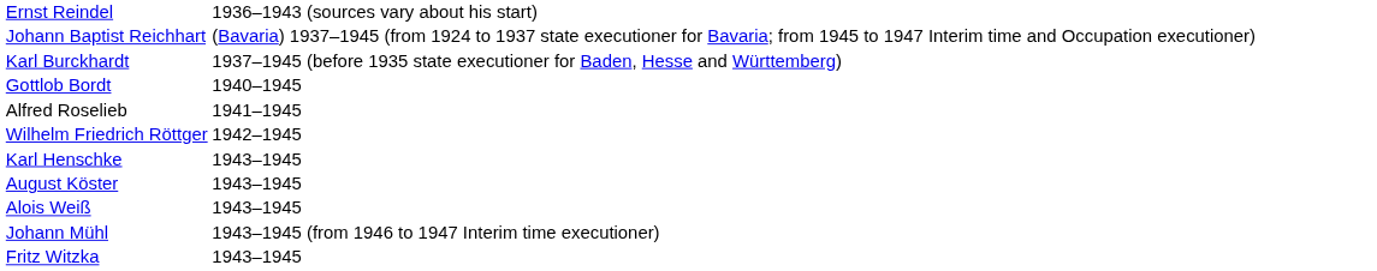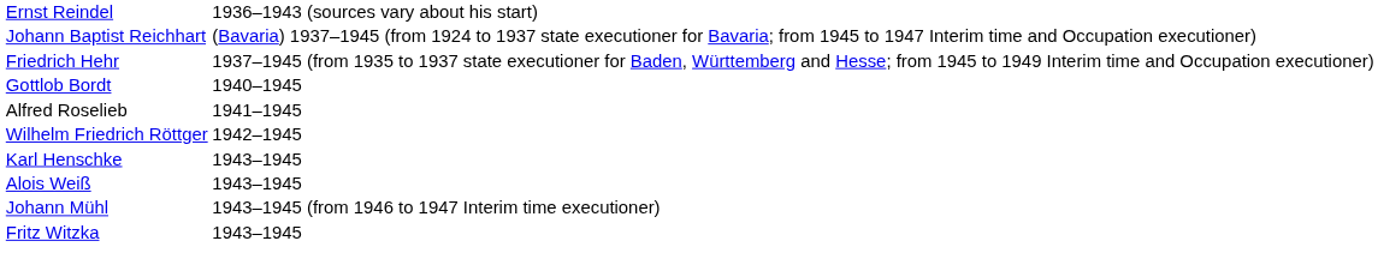+ row: Friedrich Hehr | 1937–1945 (from 1935 to 1937 state executioner for Baden, Württemberg and Hesse; from 1945 to 1949 Interim time and Occupation executioner)
- row: Karl Burckhardt | 1937–1945 (before 1935 state executioner for Baden, Hesse and Württemberg)
- row: August Köster | 1943–1945
